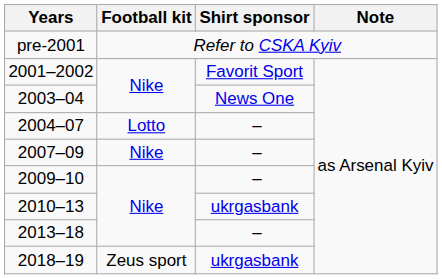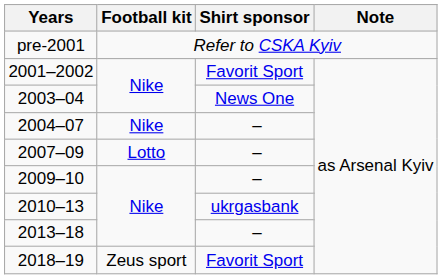2004–07 | Football kit: Lotto -> Nike
2007–09 | Football kit: Nike -> Lotto
2018–19 | Shirt sponsor: ukrgasbank -> Favorit Sport
